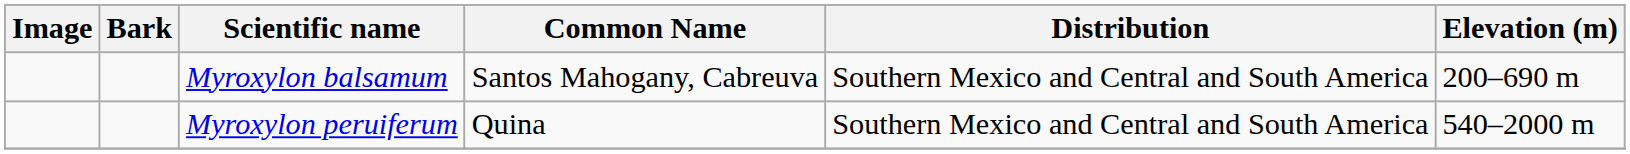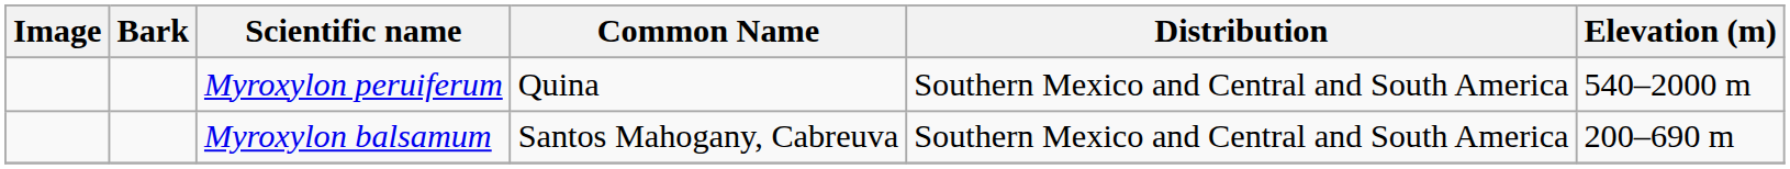rows swapped: Myroxylon balsamum <-> Myroxylon peruiferum
